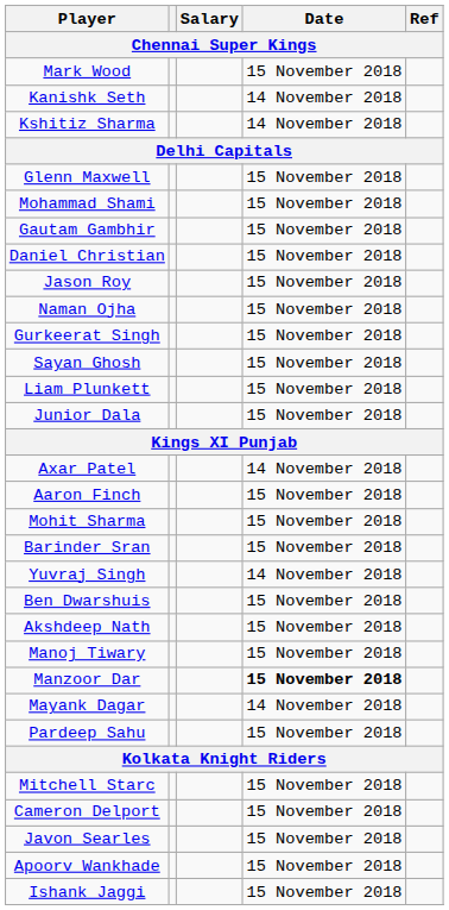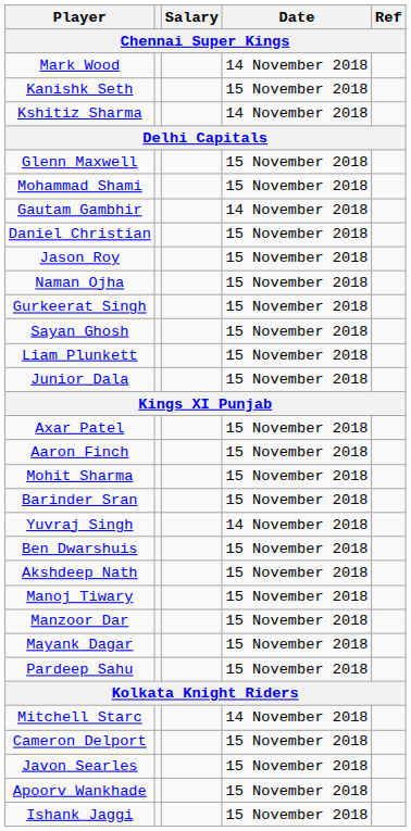Mark Wood | Date: 15 November 2018 -> 14 November 2018
Kanishk Seth | Date: 14 November 2018 -> 15 November 2018
Gautam Gambhir | Date: 15 November 2018 -> 14 November 2018
Axar Patel | Date: 14 November 2018 -> 15 November 2018
Manzoor Dar | Date: bold -> normal
Mayank Dagar | Date: 14 November 2018 -> 15 November 2018
Mitchell Starc | Date: 15 November 2018 -> 14 November 2018
